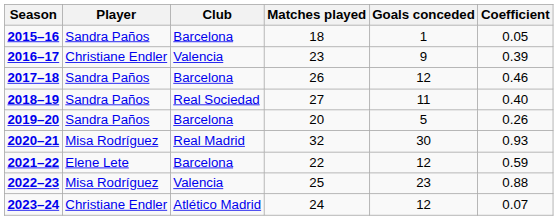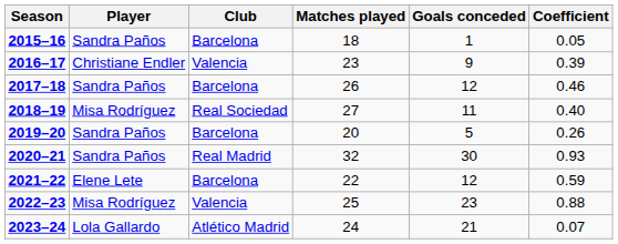2018–19 | Player: Sandra Paños -> Misa Rodríguez
2020–21 | Player: Misa Rodríguez -> Sandra Paños
2023–24 | Player: Christiane Endler -> Lola Gallardo
2023–24 | Goals conceded: 12 -> 21
